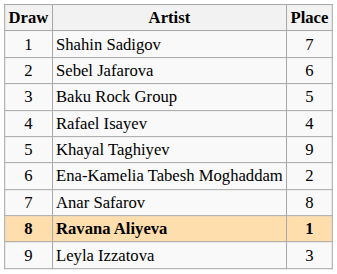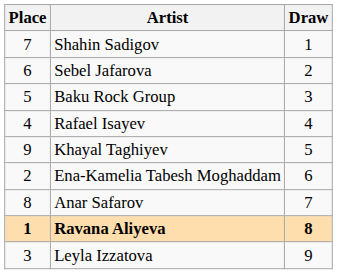columns swapped: Draw <-> Place
